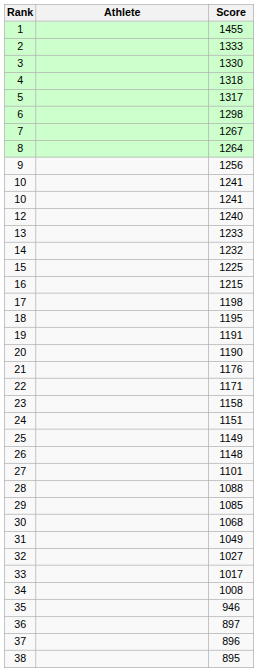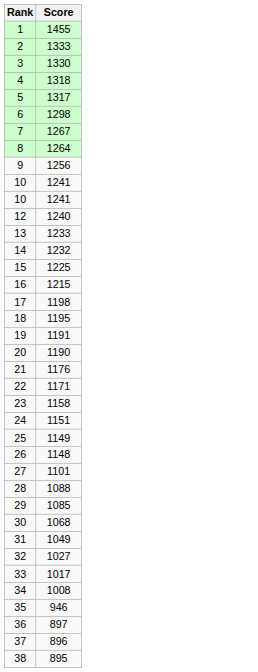- column: Athlete
